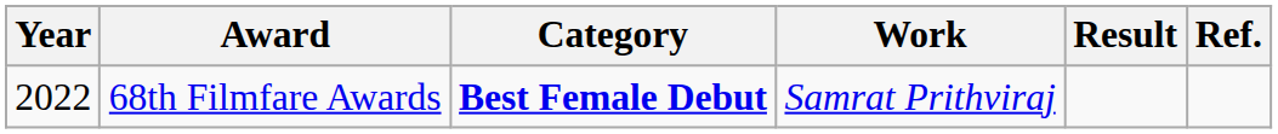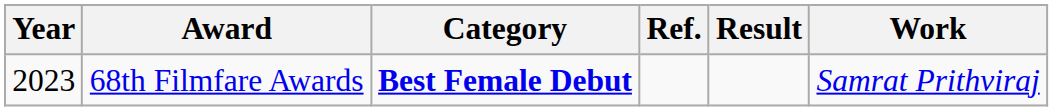columns swapped: Work <-> Ref.
68th Filmfare Awards | Year: 2022 -> 2023
